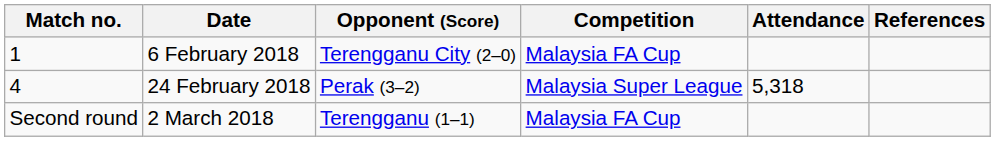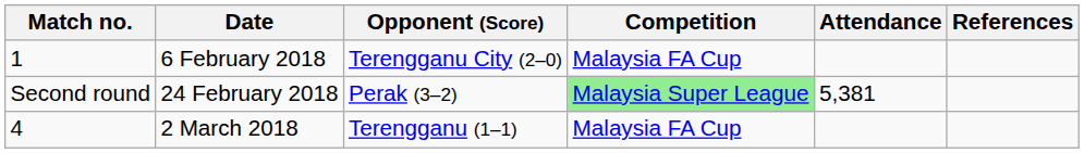24 February 2018 | Match no.: 4 -> Second round
24 February 2018 | Competition: no background -> lightgreen background
24 February 2018 | Attendance: 5,318 -> 5,381
2 March 2018 | Match no.: Second round -> 4
